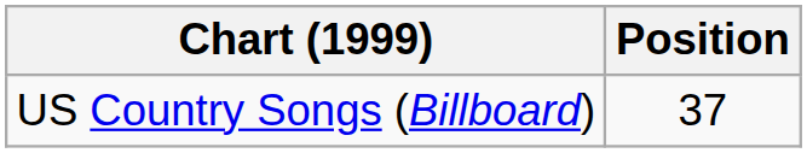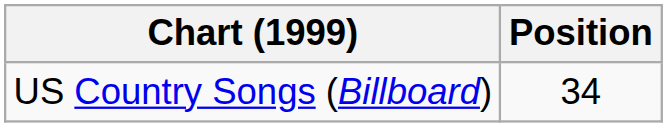US Country Songs (Billboard) | Position: 37 -> 34
